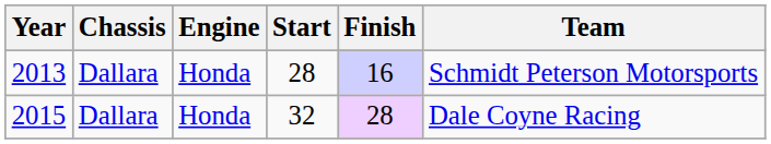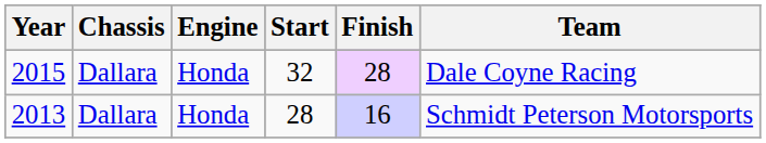rows swapped: 2013 <-> 2015
